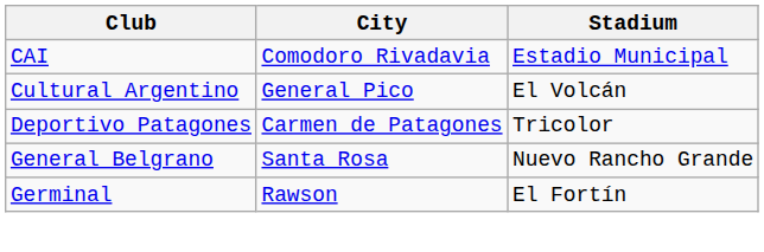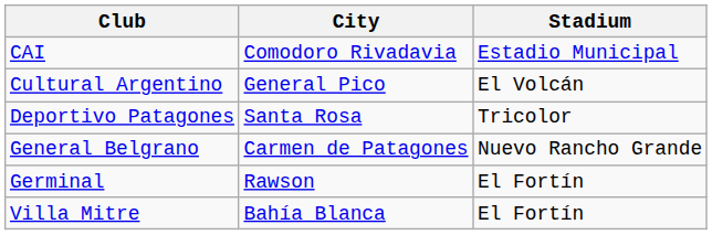Deportivo Patagones | City: Carmen de Patagones -> Santa Rosa
General Belgrano | City: Santa Rosa -> Carmen de Patagones
+ row: Villa Mitre | Bahía Blanca | El Fortín
